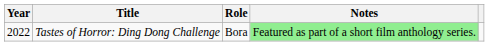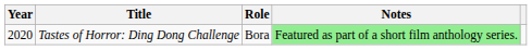Tastes of Horror: Ding Dong Challenge | Year: 2022 -> 2020
